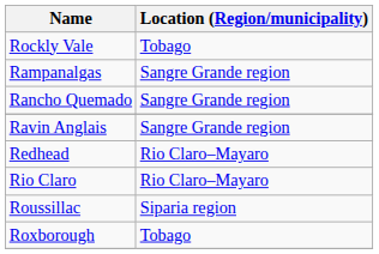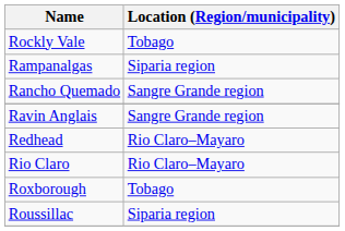Rampanalgas | Location (Region/municipality): Sangre Grande region -> Siparia region
rows swapped: Roussillac <-> Roxborough
